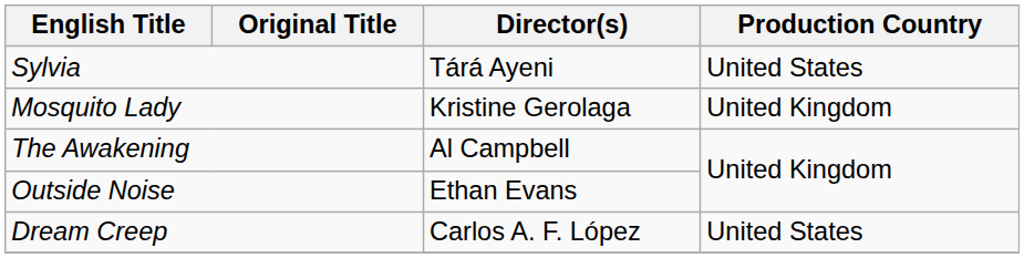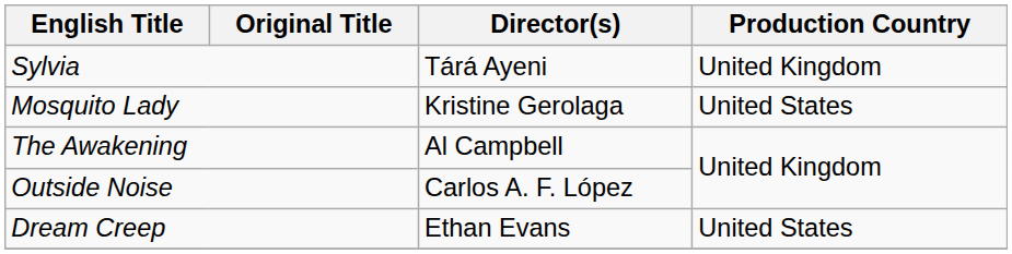Sylvia | Production Country: United States -> United Kingdom
Mosquito Lady | Production Country: United Kingdom -> United States
Outside Noise | Director(s): Ethan Evans -> Carlos A. F. López
Dream Creep | Director(s): Carlos A. F. López -> Ethan Evans
